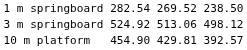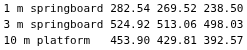3 m springboard | column 7: 498.12 -> 498.03
10 m platform | column 3: 454.90 -> 453.90
